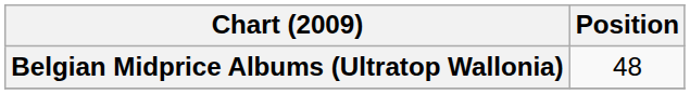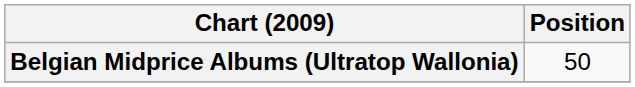Belgian Midprice Albums (Ultratop Wallonia) | Position: 48 -> 50
